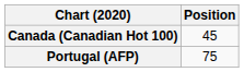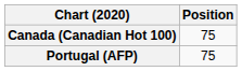Canada (Canadian Hot 100) | Position: 45 -> 75
